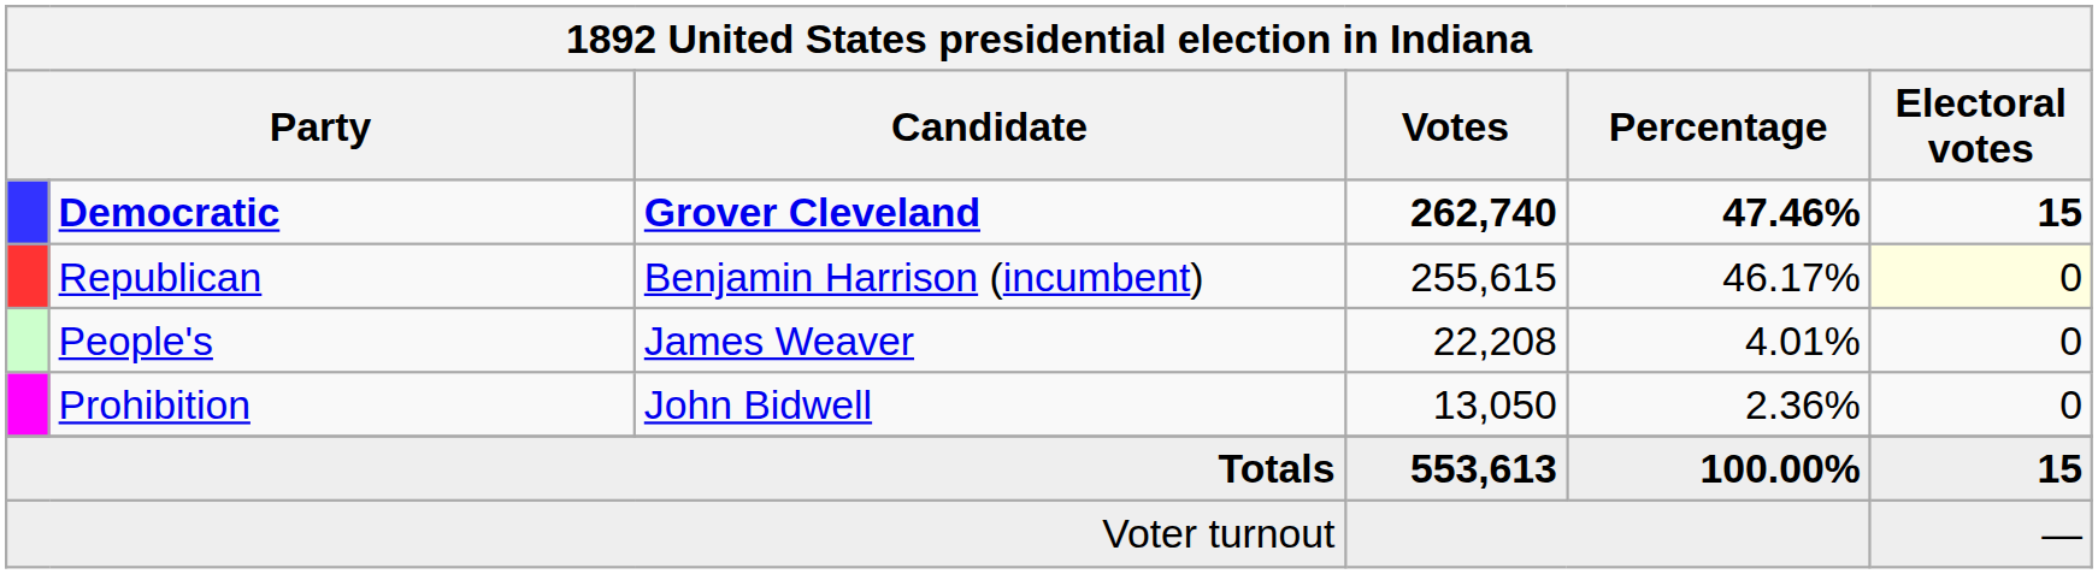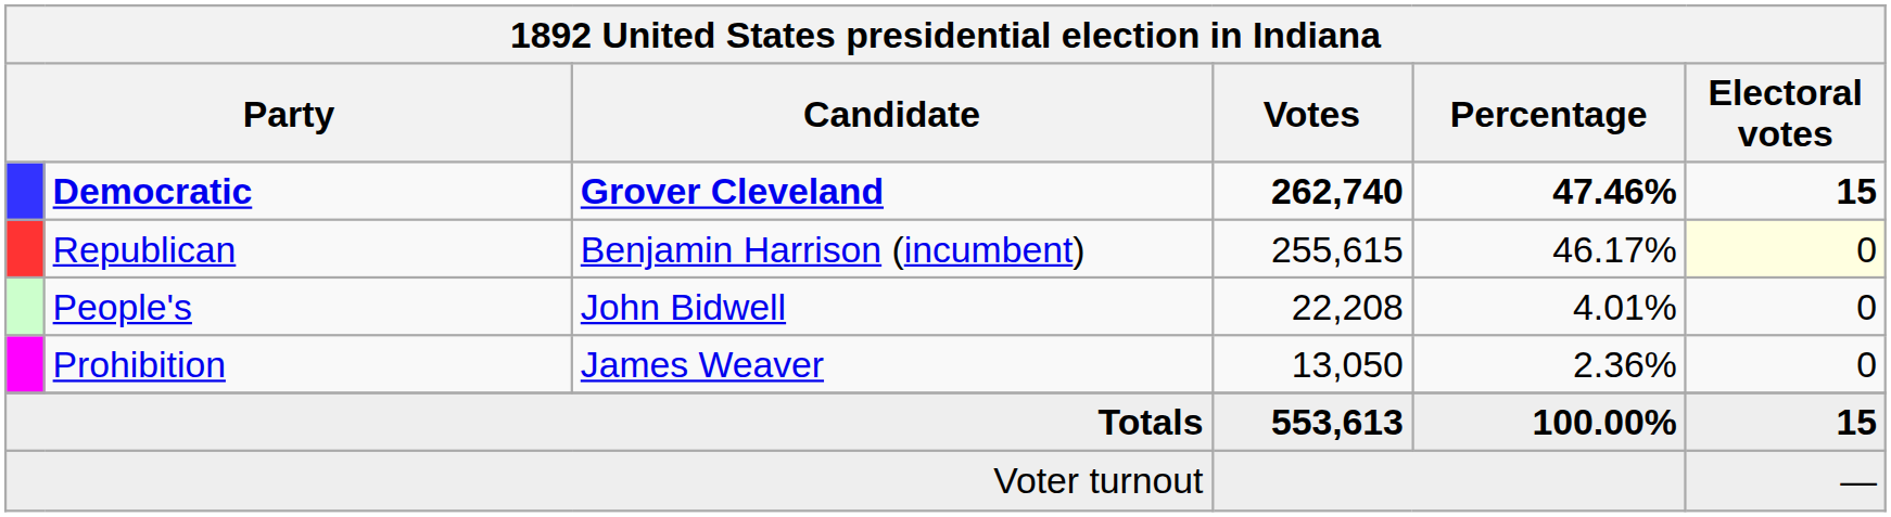People's | Candidate: James Weaver -> John Bidwell
Prohibition | Candidate: John Bidwell -> James Weaver
